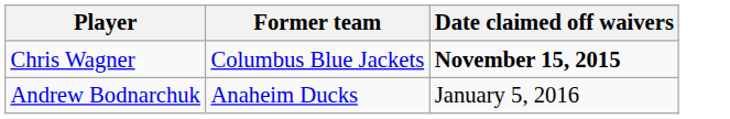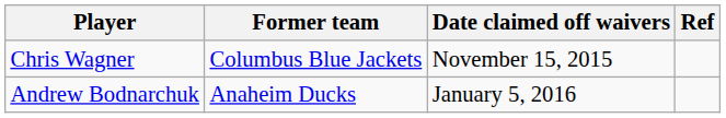+ column: Ref
Chris Wagner | Date claimed off waivers: bold -> normal
